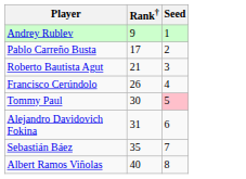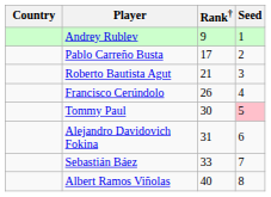+ column: Country
Sebastián Báez | Rank†: 35 -> 33
